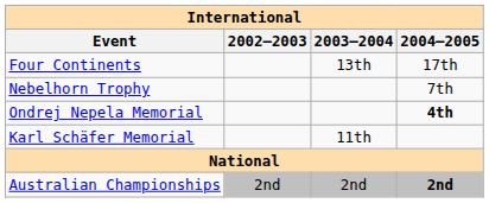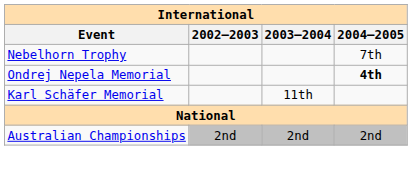- row: Four Continents | 13th | 17th
Australian Championships | 2004–2005: bold -> normal
